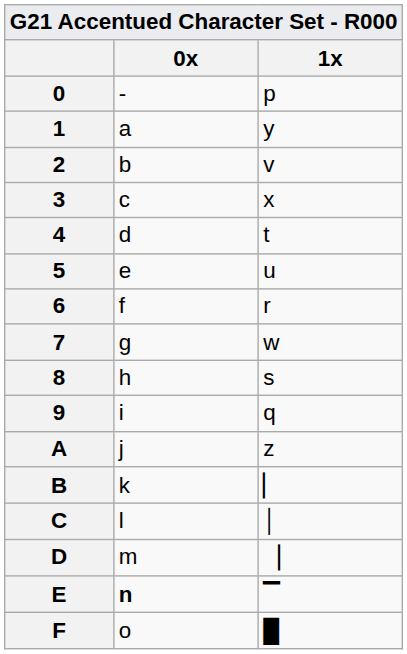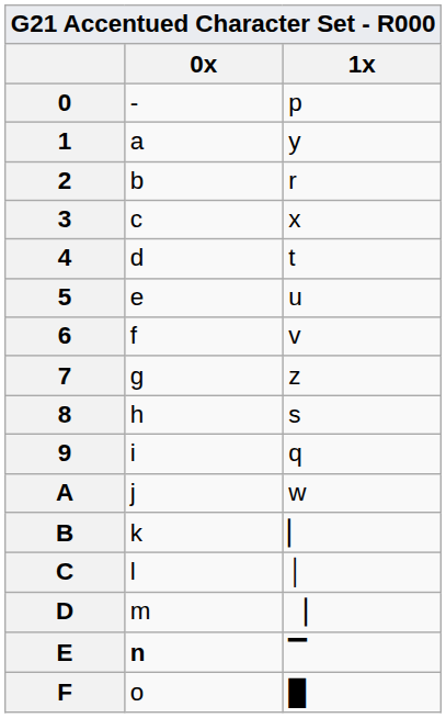2 | 1x: v -> r
6 | 1x: r -> v
7 | 1x: w -> z
A | 1x: z -> w
